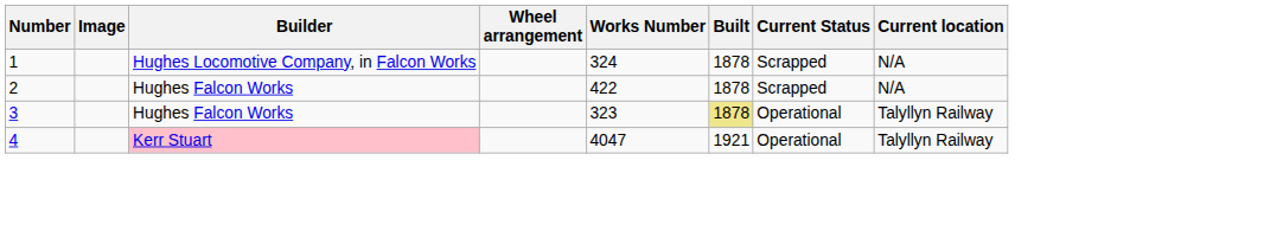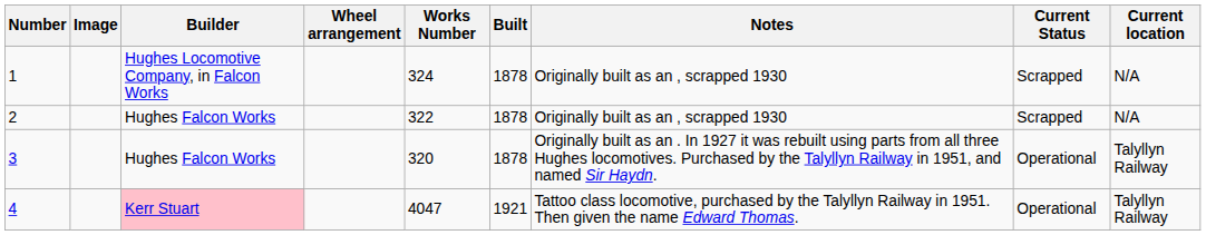+ column: Notes | Originally built as an , scrapped 1930 | Originally built as an , scrapped 1930 | Originally built as an . In 1927 it was rebuilt using parts from all three Hughes locomotives. Purchased by the Talyllyn Railway in 1951, and named Sir Haydn. | Tattoo class locomotive, purchased by the Talyllyn Railway in 1951. Then given the name Edward Thomas.
2 | Works Number: 422 -> 322
3 | Works Number: 323 -> 320
3 | Built: khaki background -> no background
